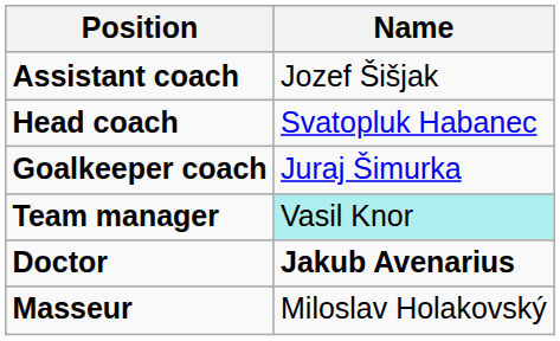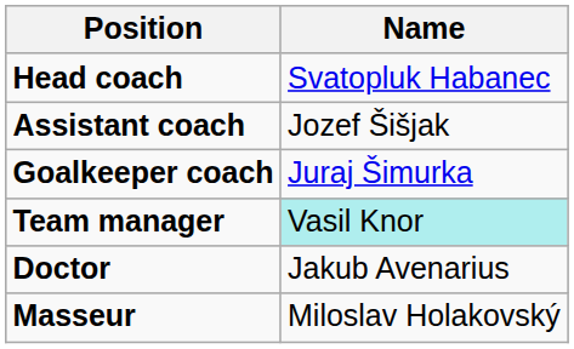rows swapped: Head coach <-> Assistant coach
Doctor | Name: bold -> normal
